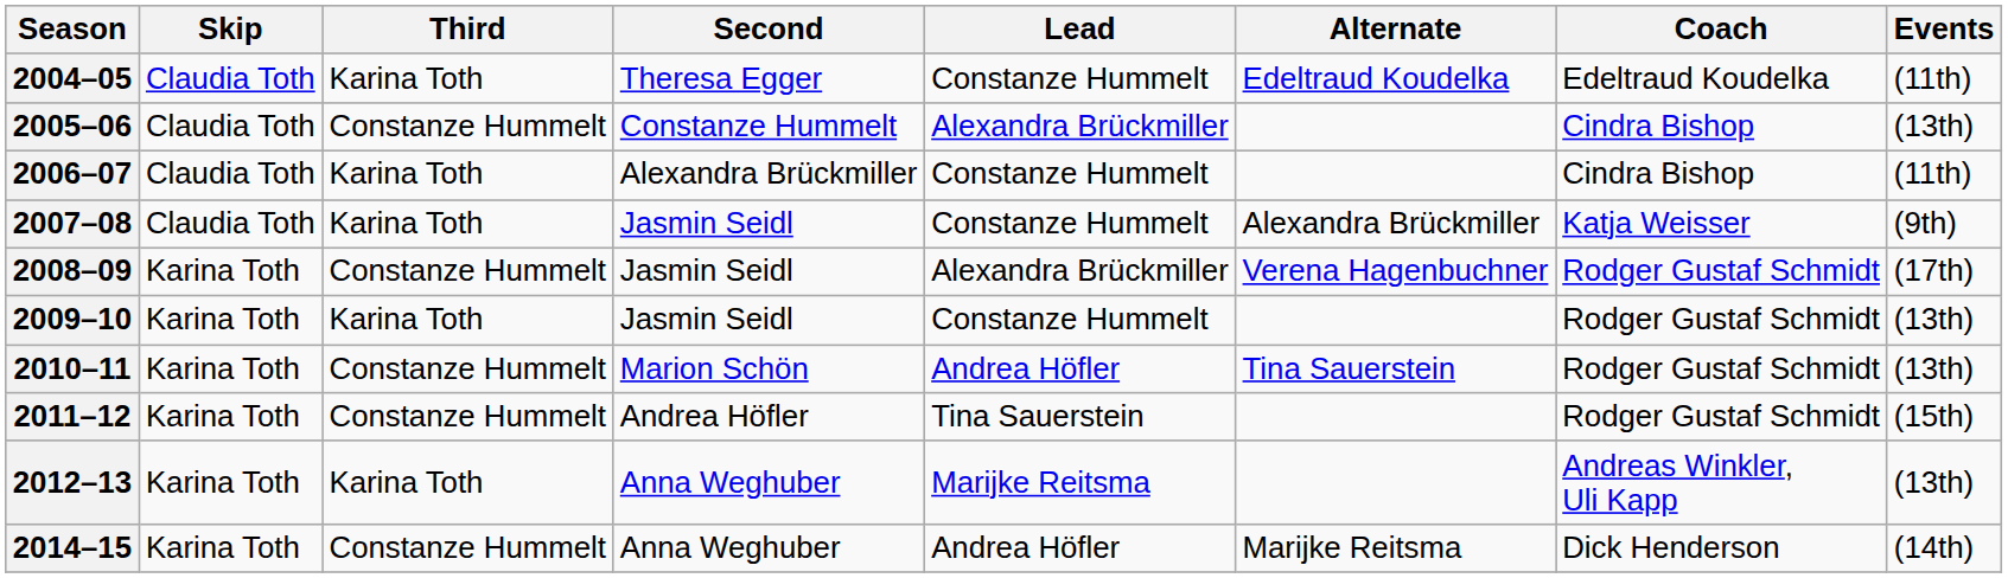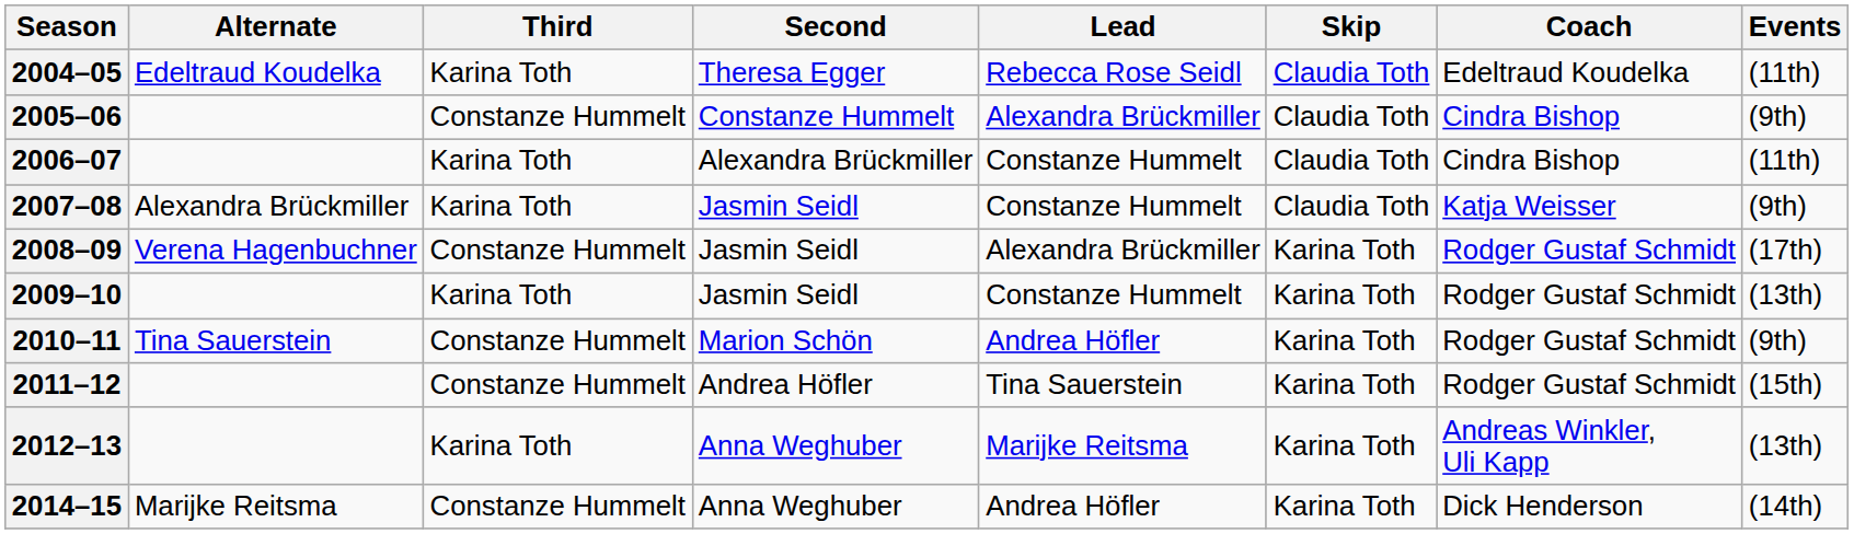columns swapped: Skip <-> Alternate
2004–05 | Lead: Constanze Hummelt -> Rebecca Rose Seidl
2005–06 | Events: (13th) -> (9th)
2010–11 | Events: (13th) -> (9th)
